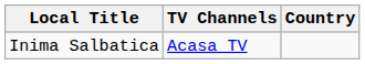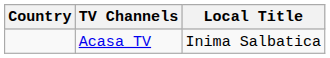columns swapped: Country <-> Local Title
